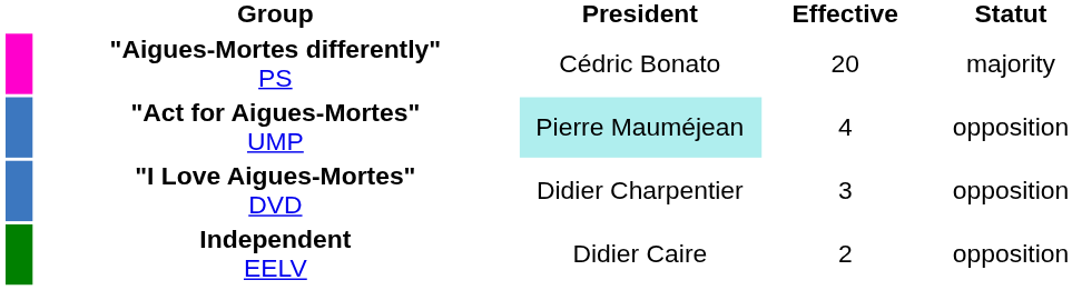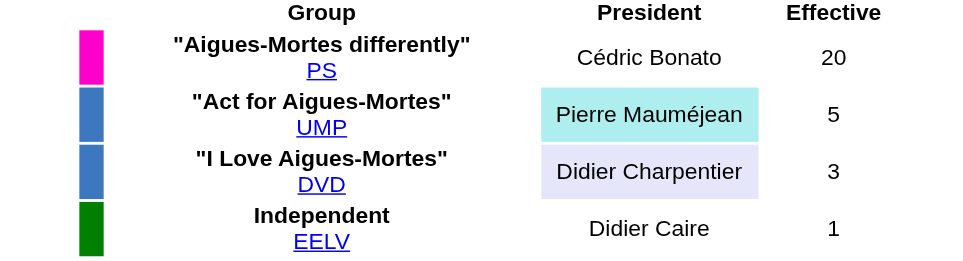- column: Statut | majority | opposition | opposition | opposition
"Act for Aigues-Mortes" UMP | Effective: 4 -> 5
"I Love Aigues-Mortes" DVD | President: no background -> lavender background
Independent EELV | Effective: 2 -> 1
